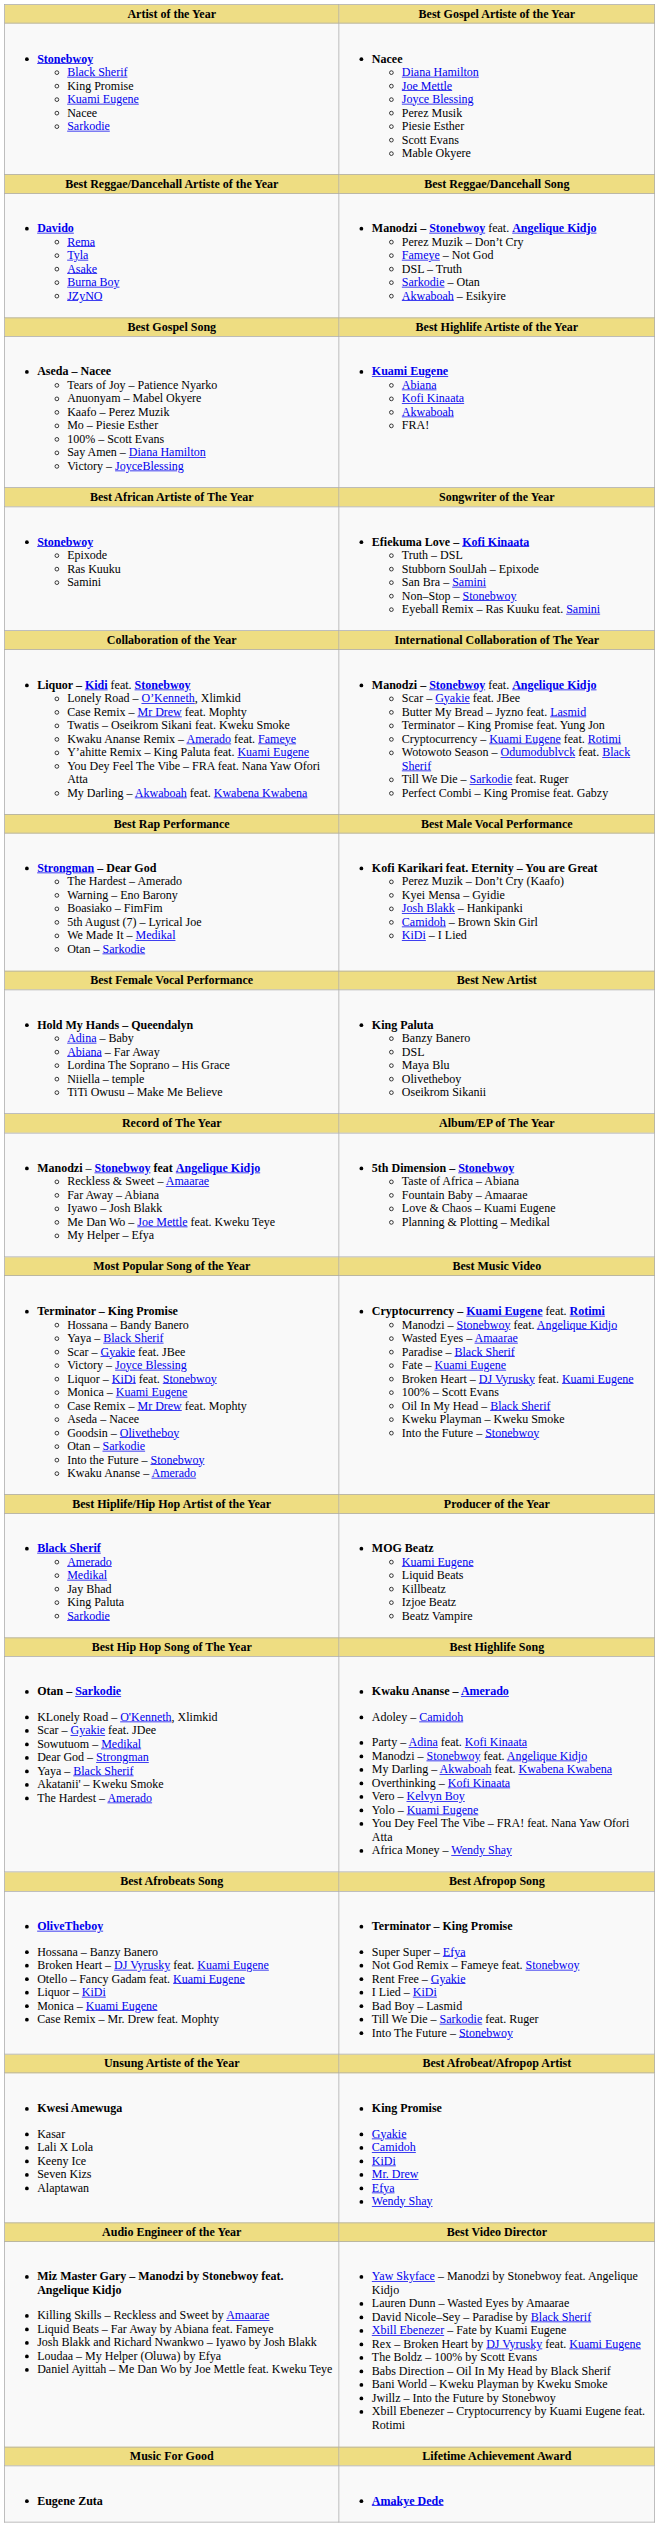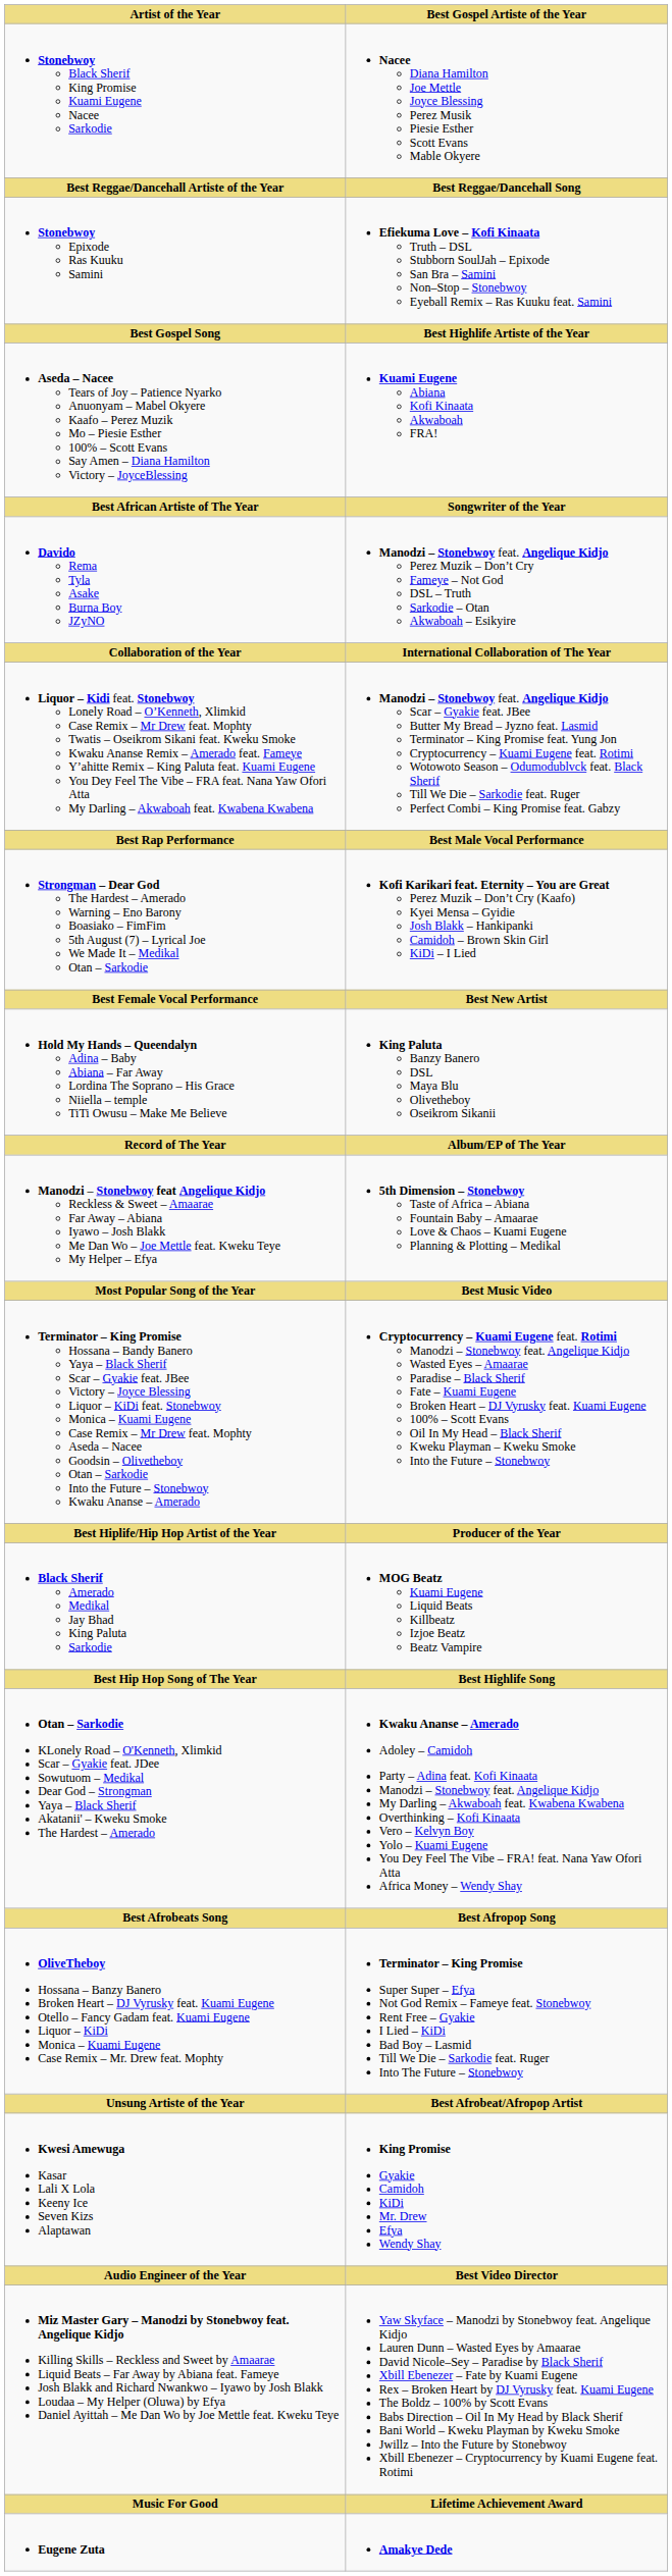rows swapped: Stonebwoy Epixode Ras Kuuku Samini <-> Davido Rema Tyla Asake Burna Boy JZyNO
